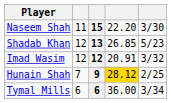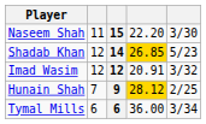Shadab Khan | column 3: 13 -> 14
Shadab Khan | column 4: no background -> gold background
